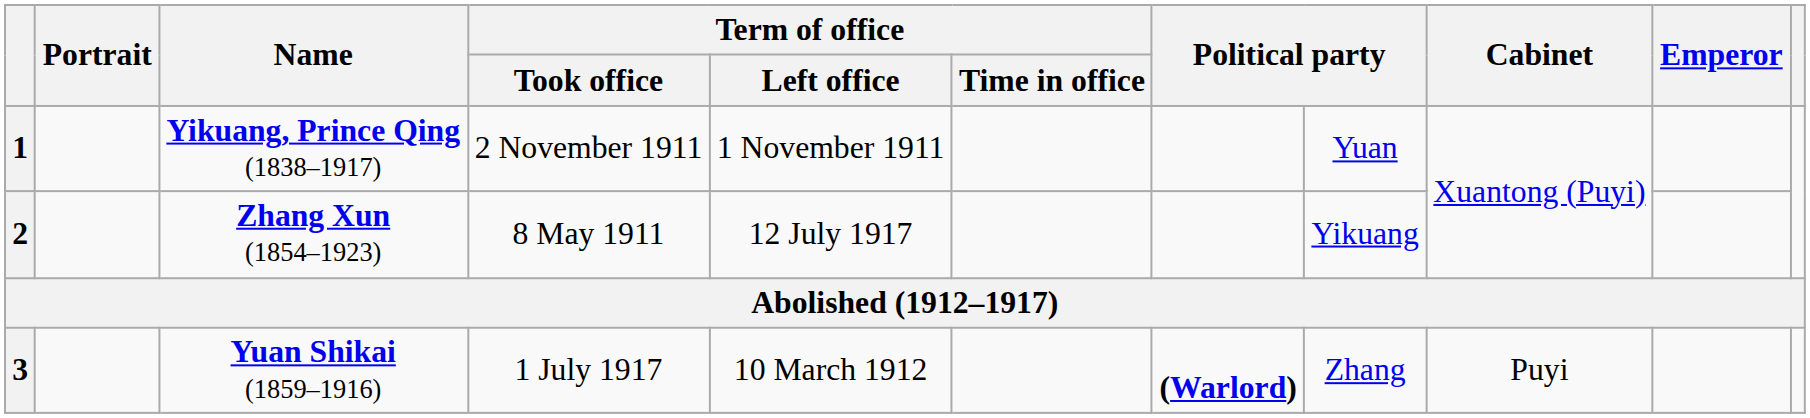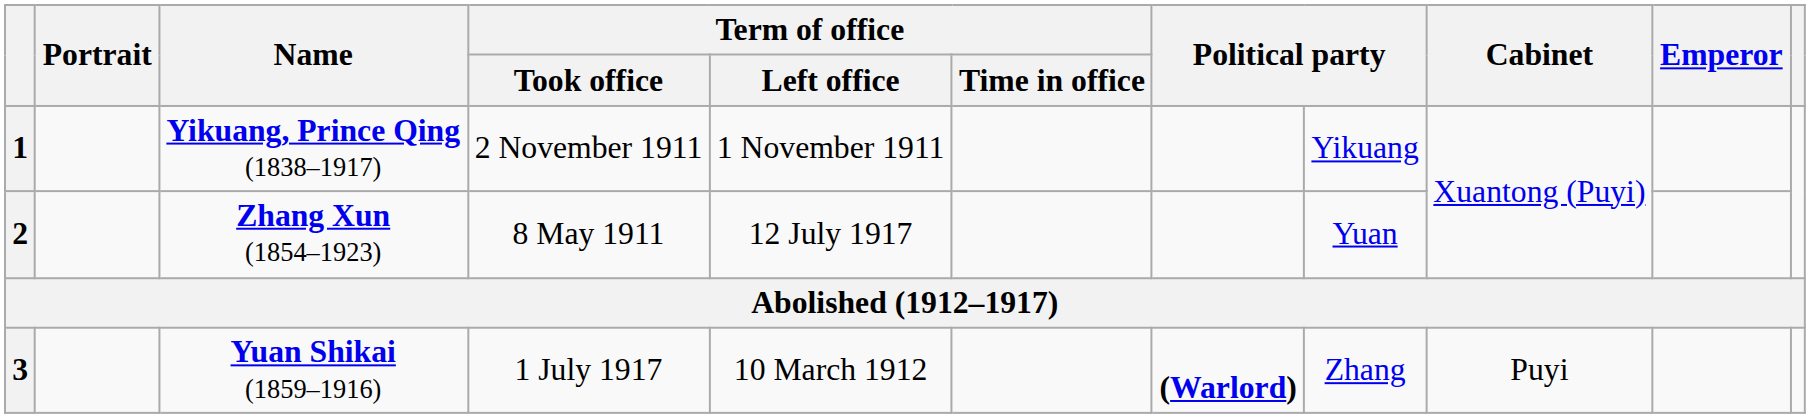1 | column 8: Yuan -> Yikuang
2 | column 8: Yikuang -> Yuan
